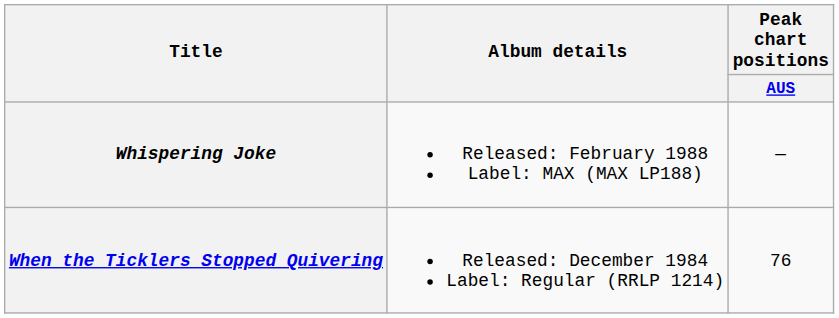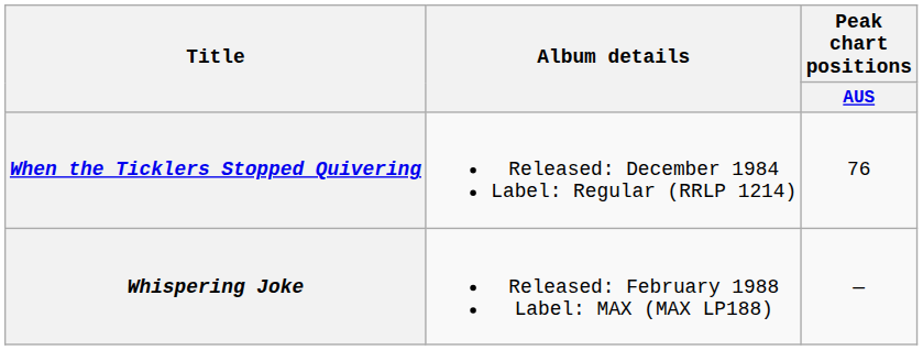rows swapped: When the Ticklers Stopped Quivering <-> Whispering Joke
